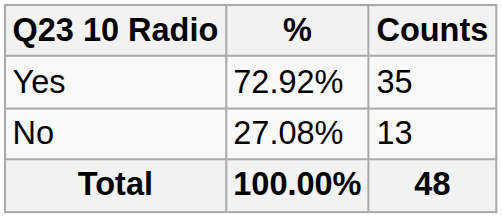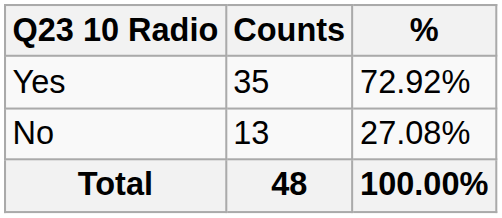columns swapped: Counts <-> %
